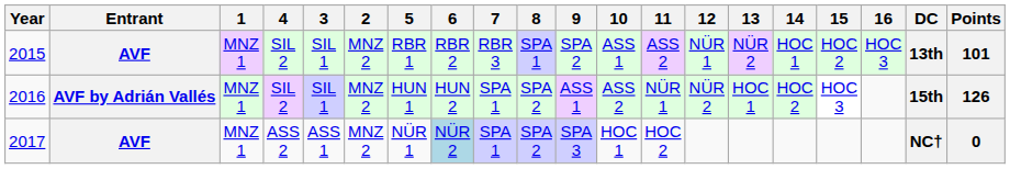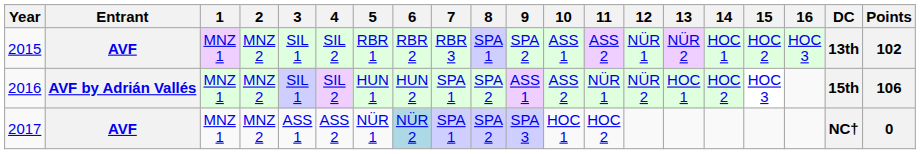columns swapped: 2 <-> 4
2015 | Points: 101 -> 102
2016 | Points: 126 -> 106
